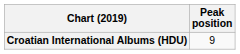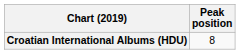Croatian International Albums (HDU) | Peak position: 9 -> 8
